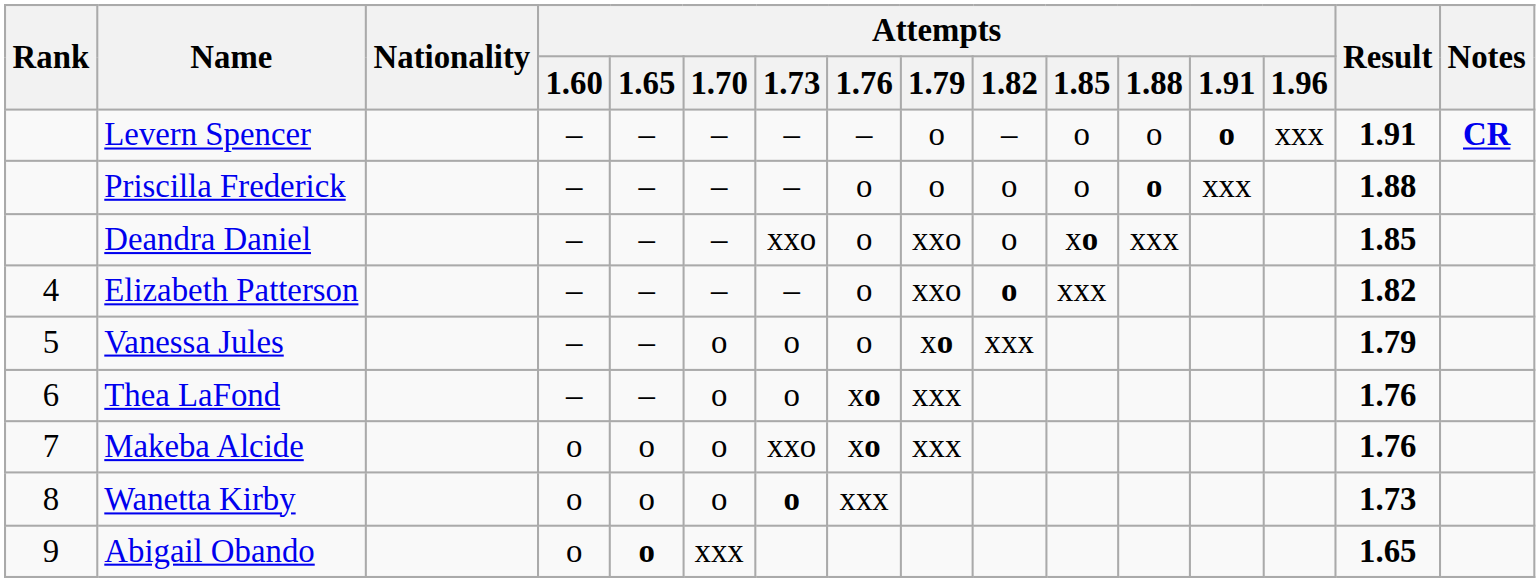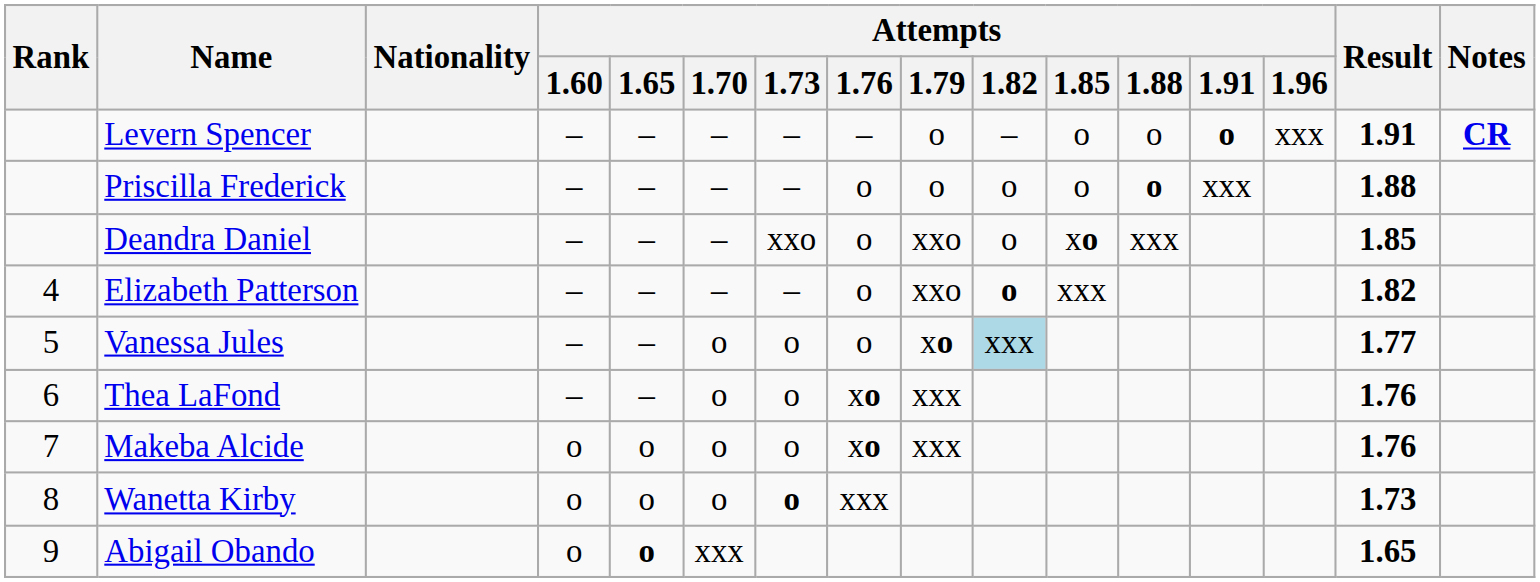Vanessa Jules | Attempts / 1.82: no background -> lightblue background
Vanessa Jules | Result: 1.79 -> 1.77
Makeba Alcide | Attempts / 1.73: xxo -> o
